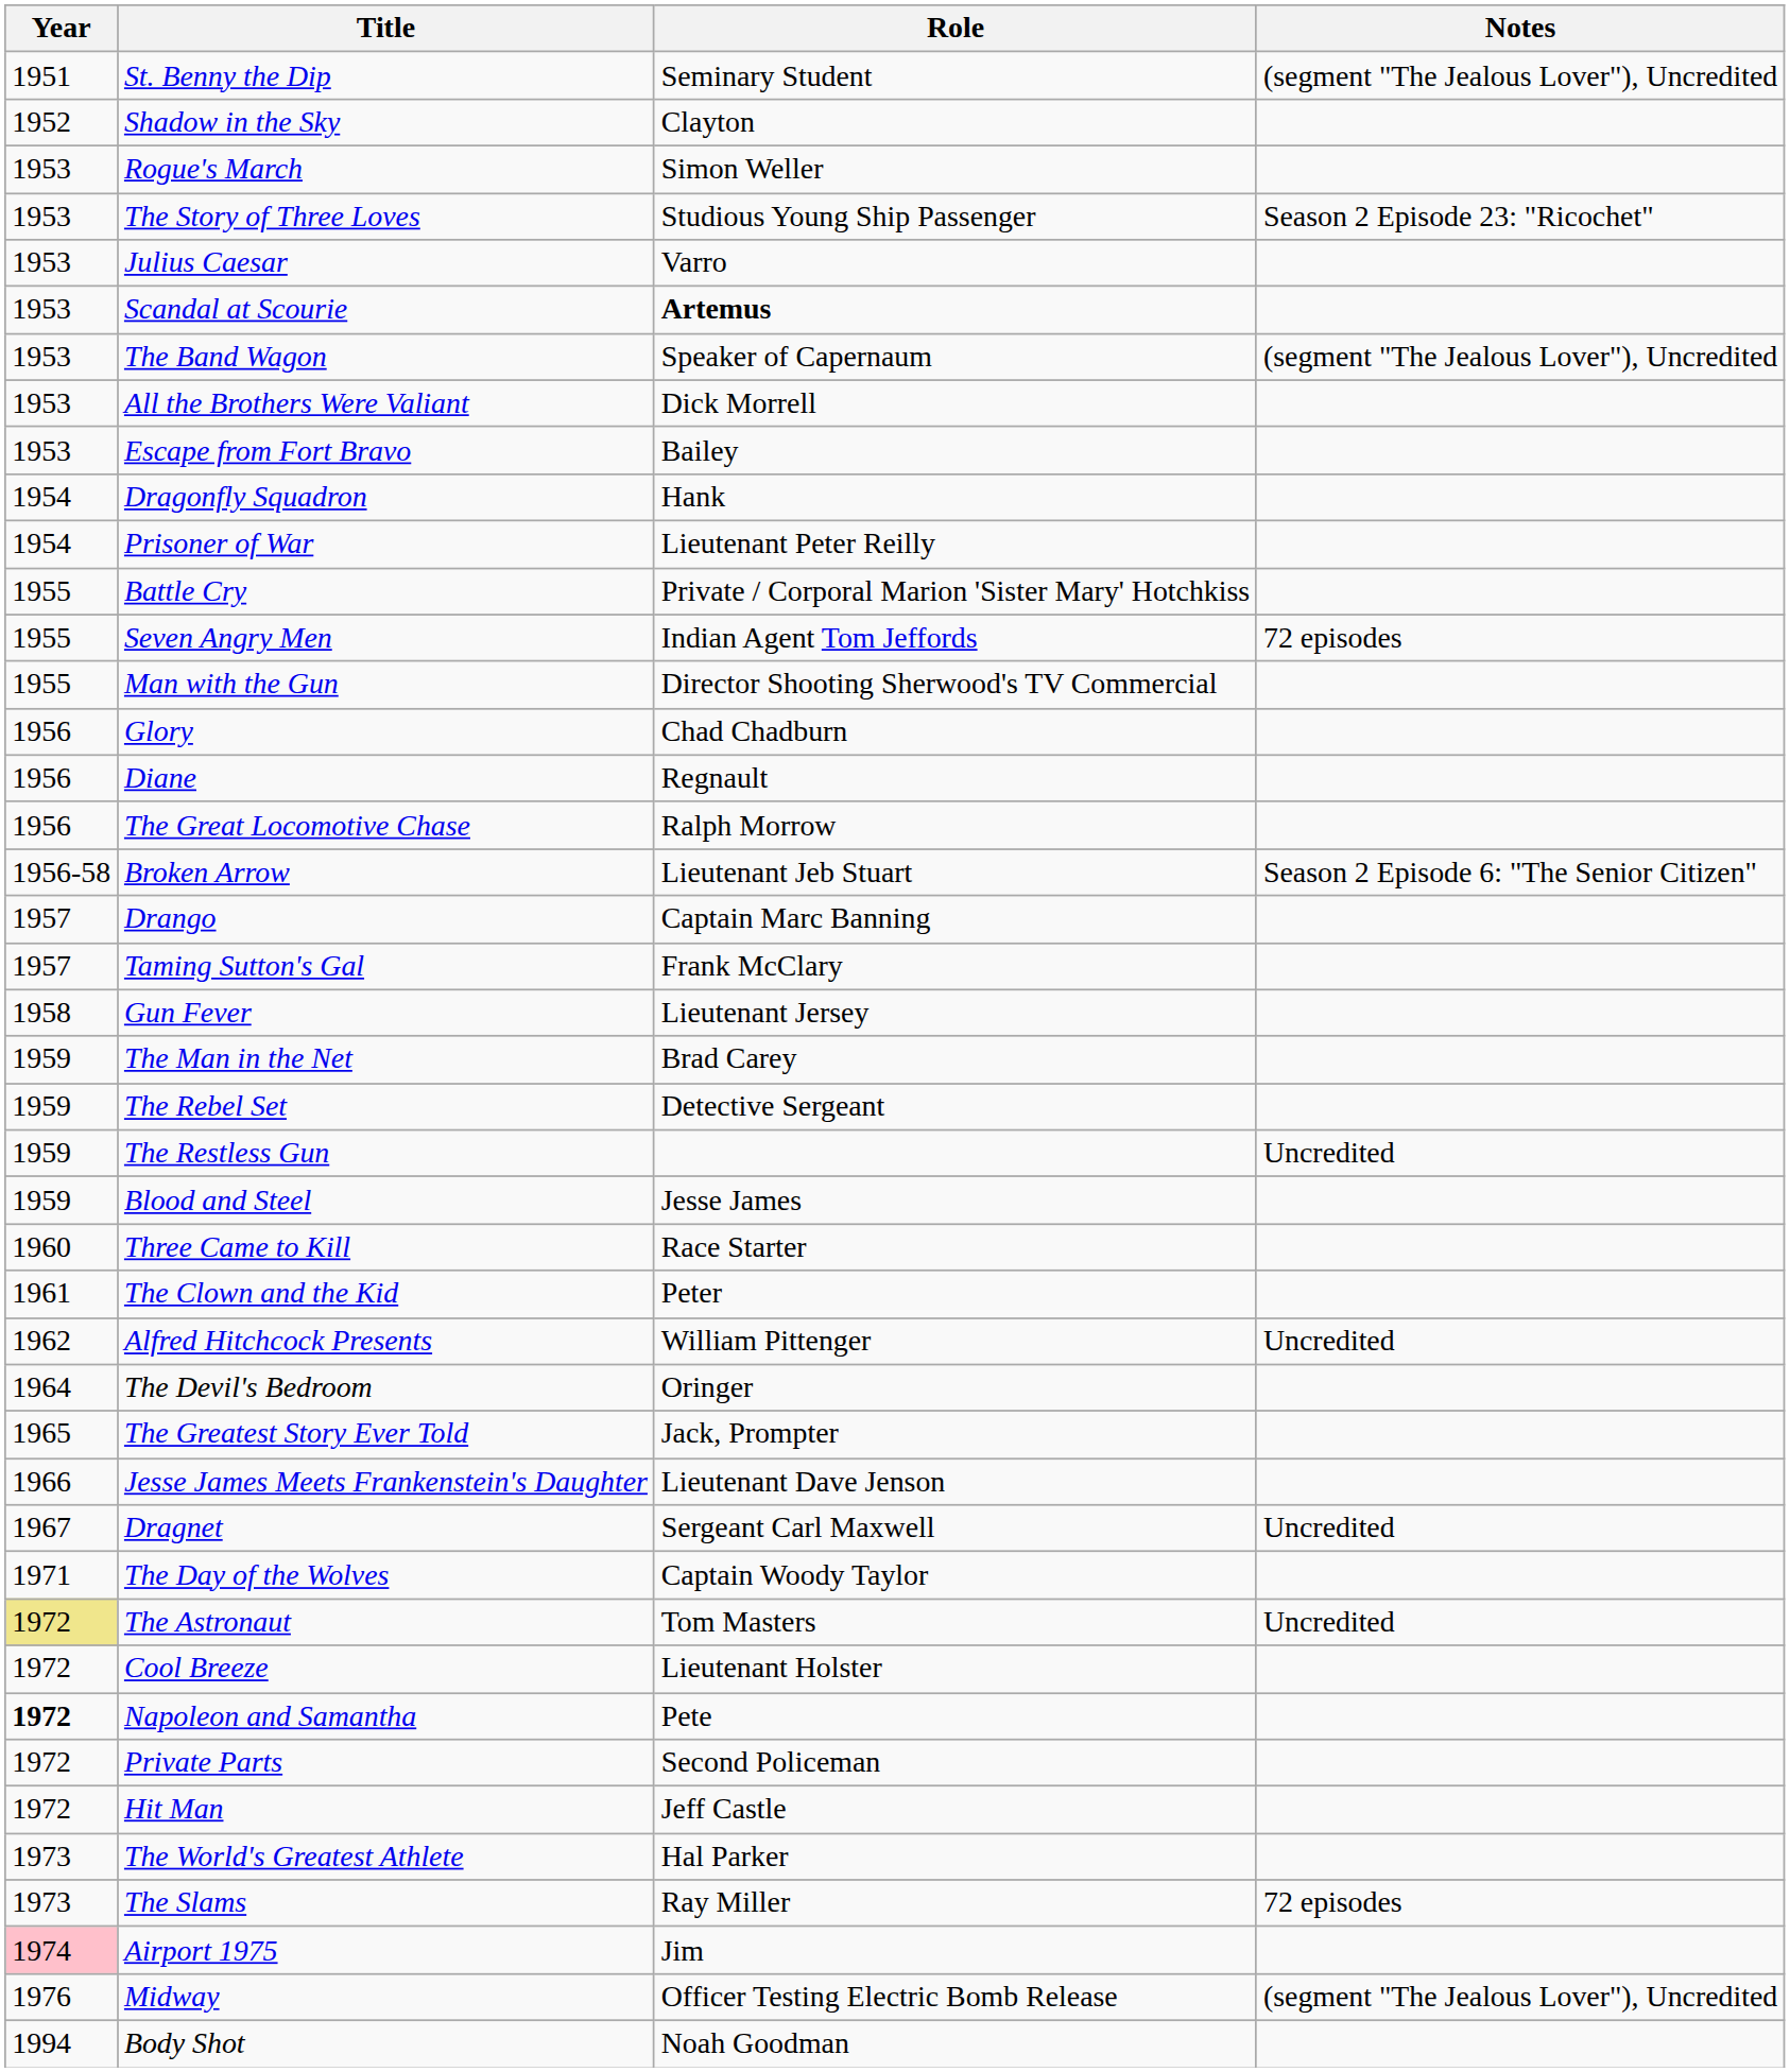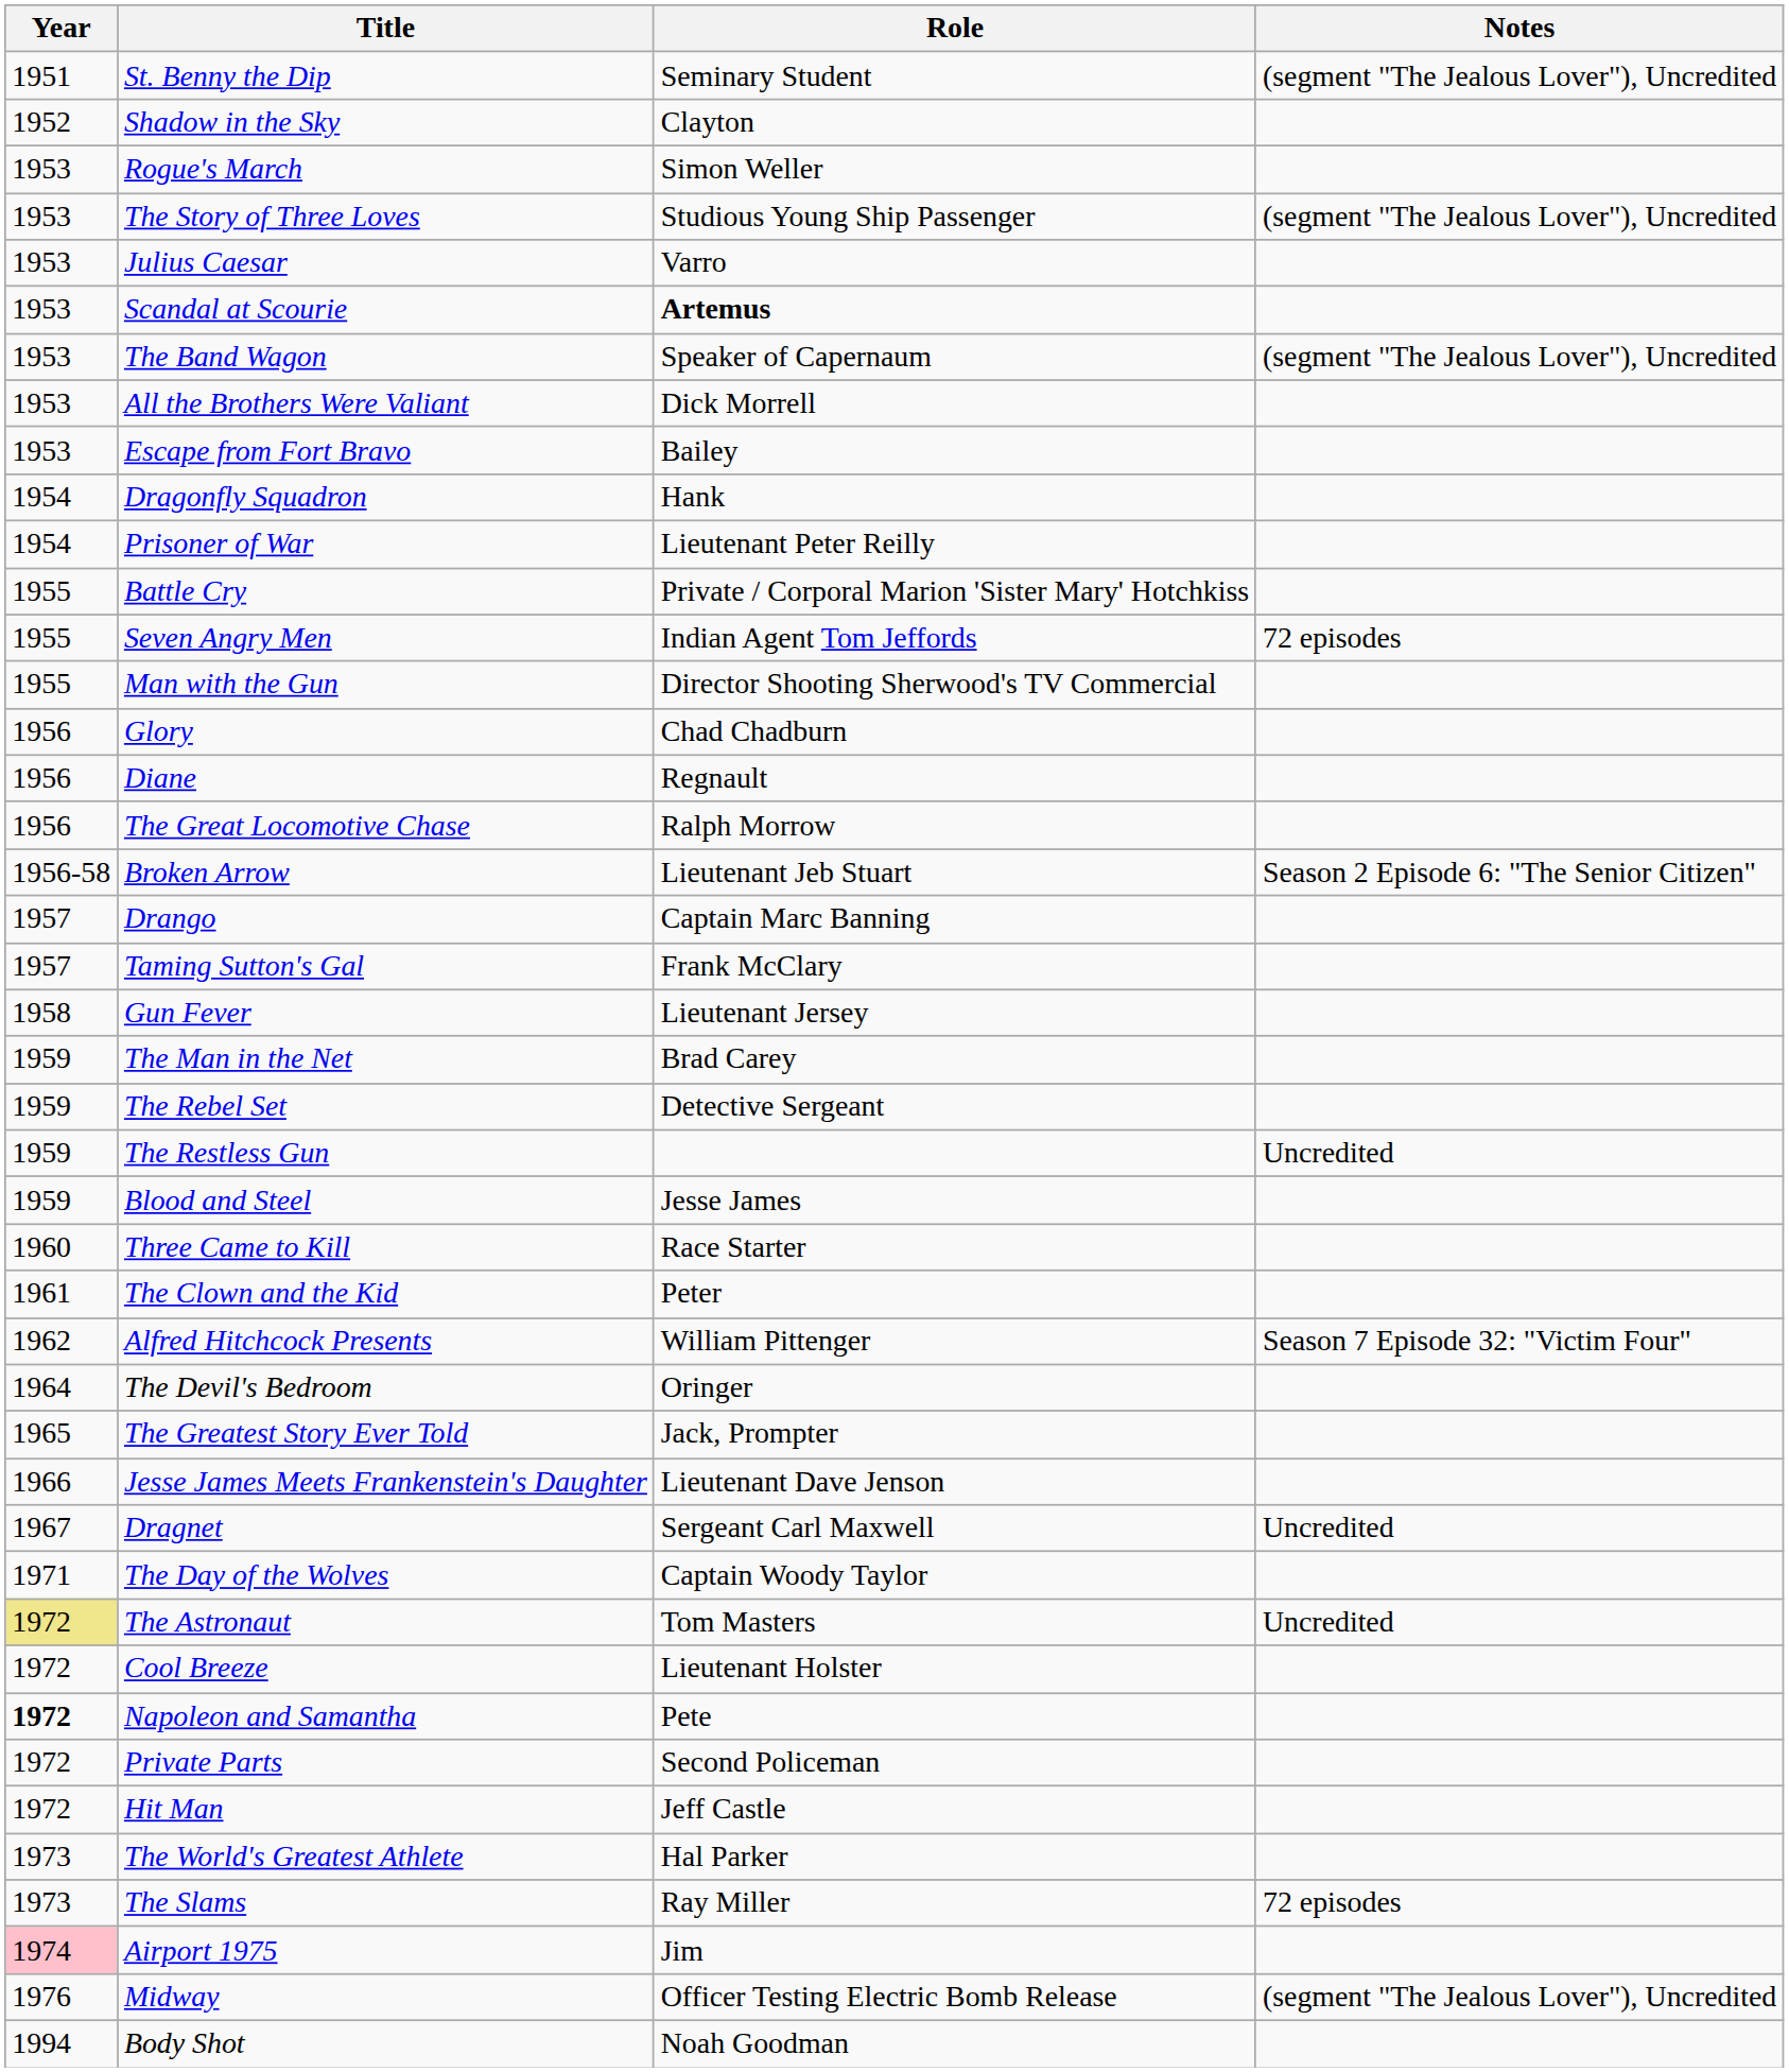The Story of Three Loves | Notes: Season 2 Episode 23: "Ricochet" -> (segment "The Jealous Lover"), Uncredited
Alfred Hitchcock Presents | Notes: Uncredited -> Season 7 Episode 32: "Victim Four"
